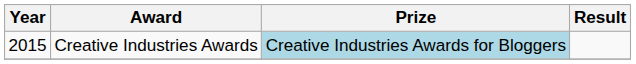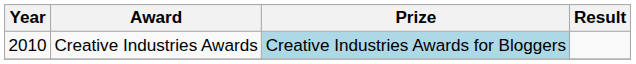Creative Industries Awards | Year: 2015 -> 2010
